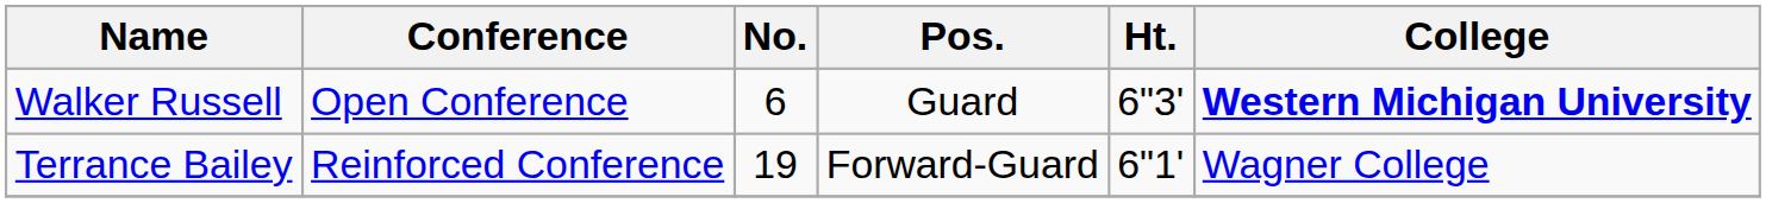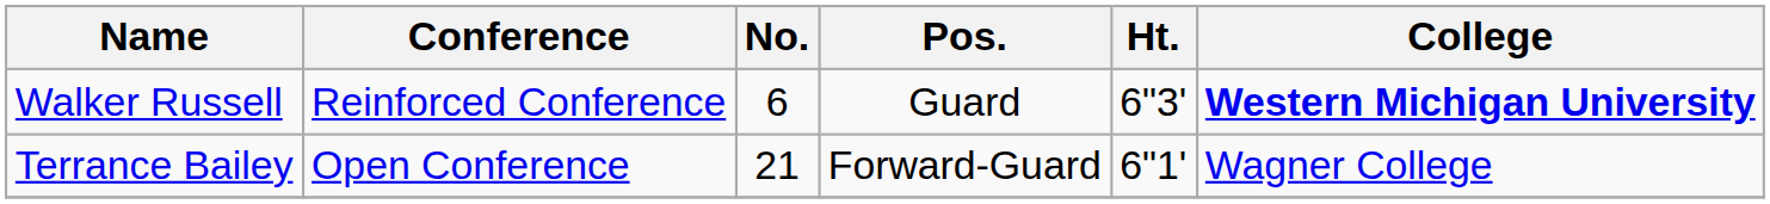Walker Russell | Conference: Open Conference -> Reinforced Conference
Terrance Bailey | Conference: Reinforced Conference -> Open Conference
Terrance Bailey | No.: 19 -> 21
